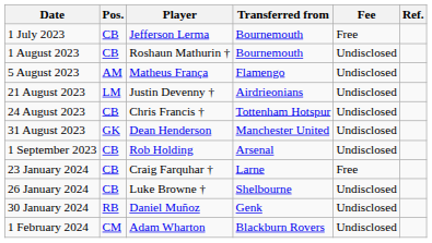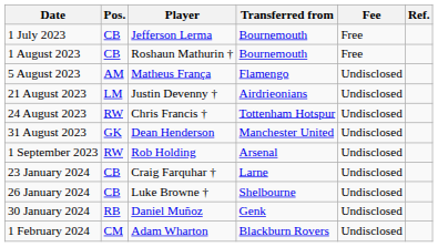1 August 2023 | Fee: Undisclosed -> Free
24 August 2023 | Pos.: CB -> RW
1 September 2023 | Pos.: CB -> RW
23 January 2024 | Fee: Free -> Undisclosed
